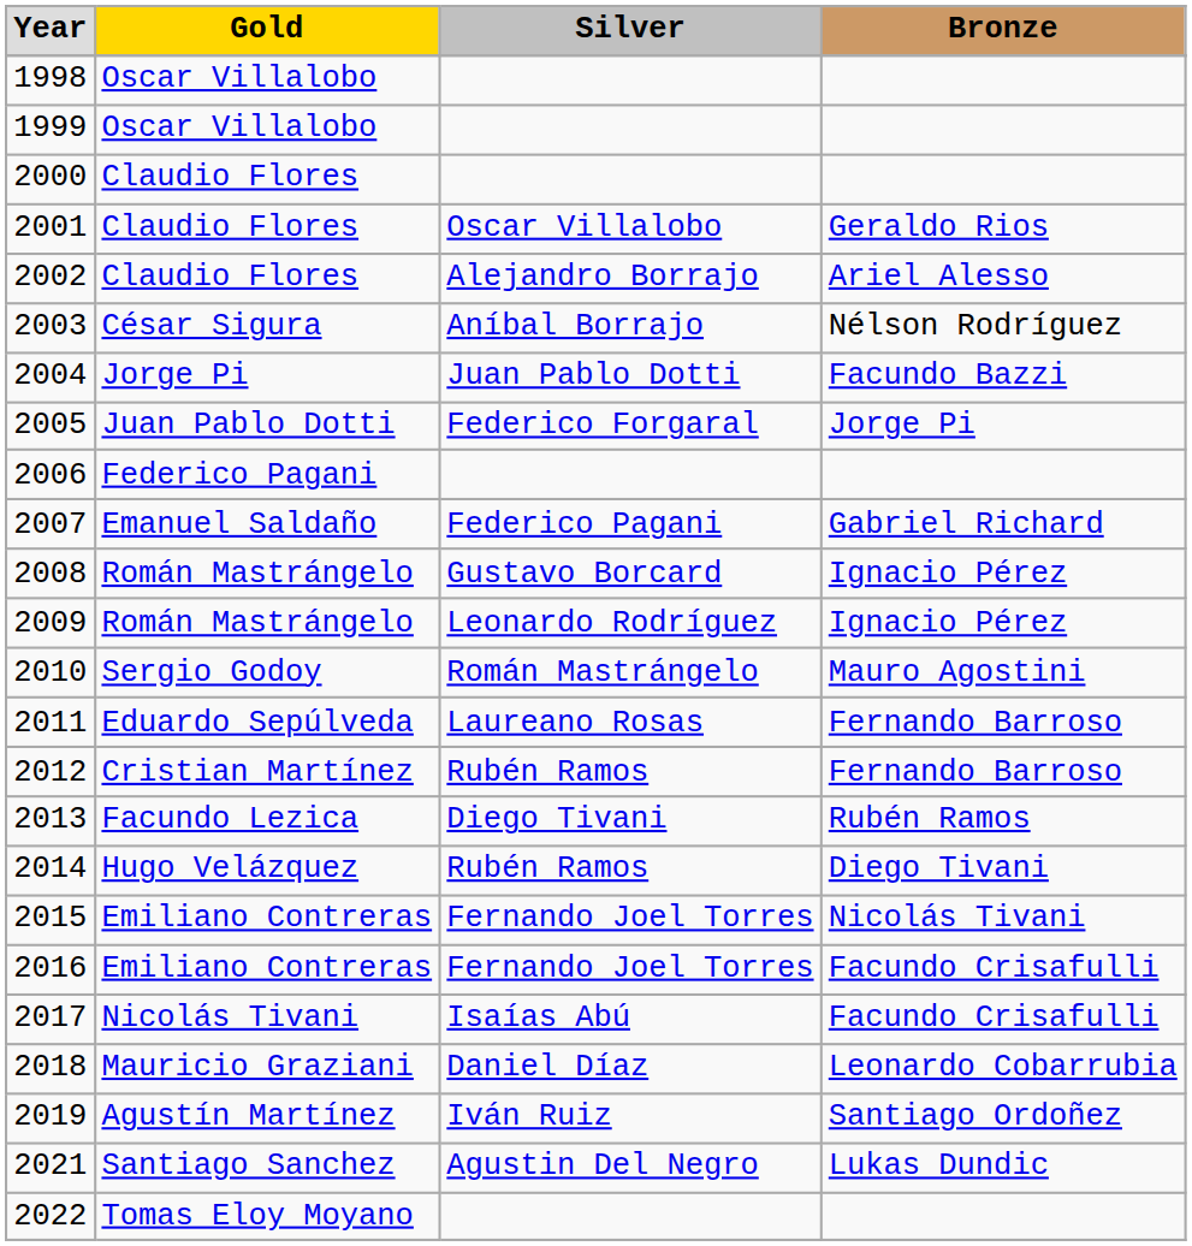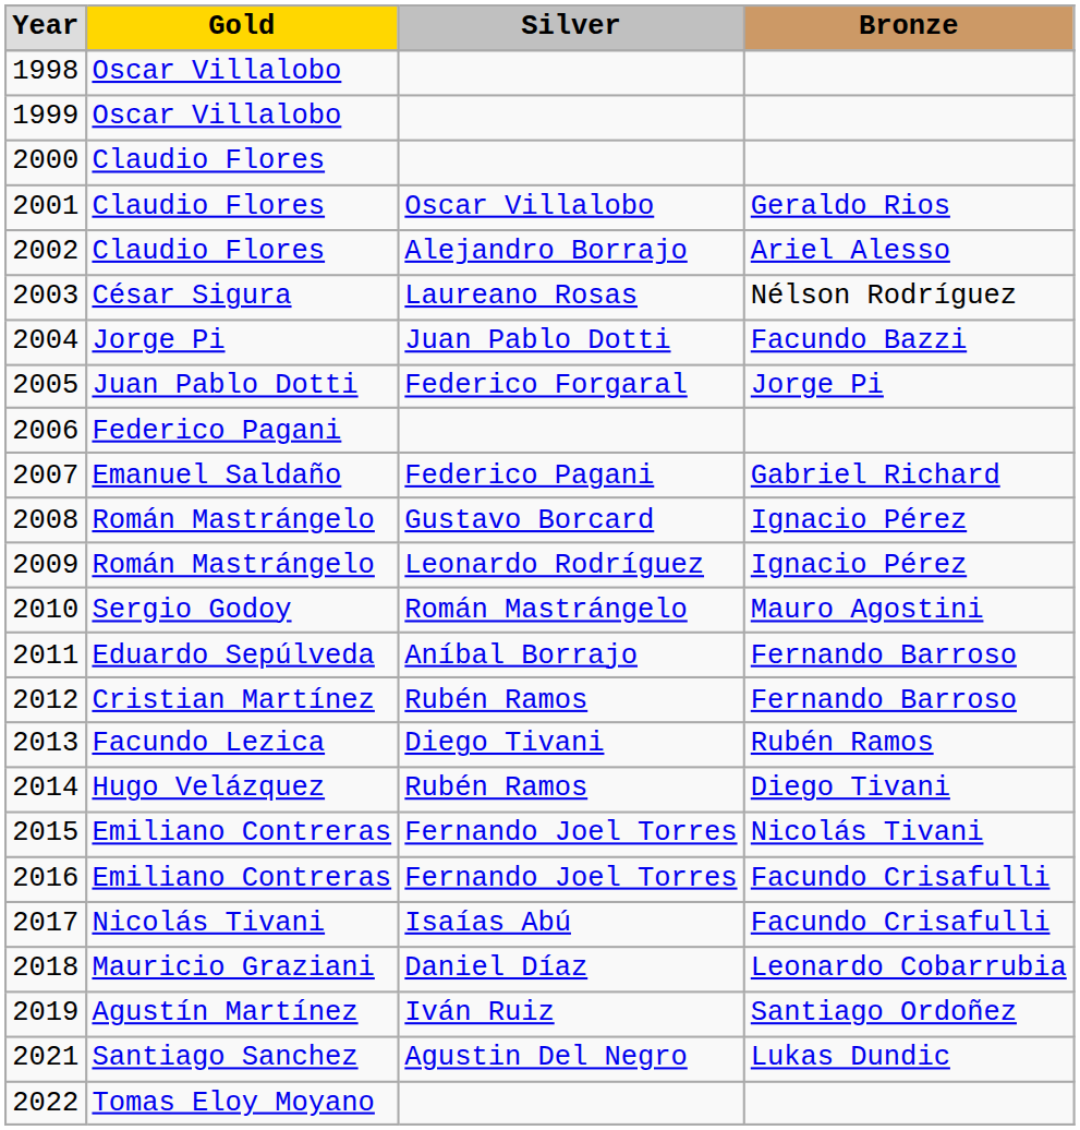2003 | Silver: Aníbal Borrajo -> Laureano Rosas
2011 | Silver: Laureano Rosas -> Aníbal Borrajo
